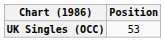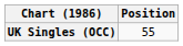UK Singles (OCC) | Position: 53 -> 55
